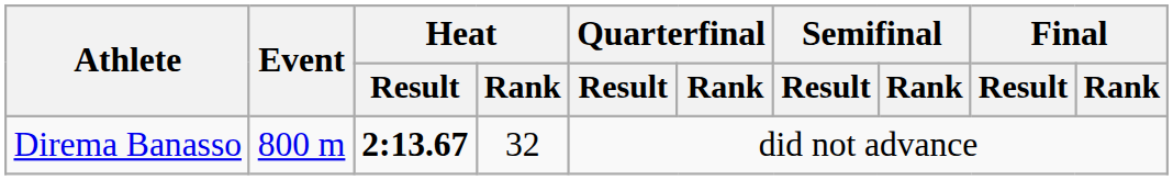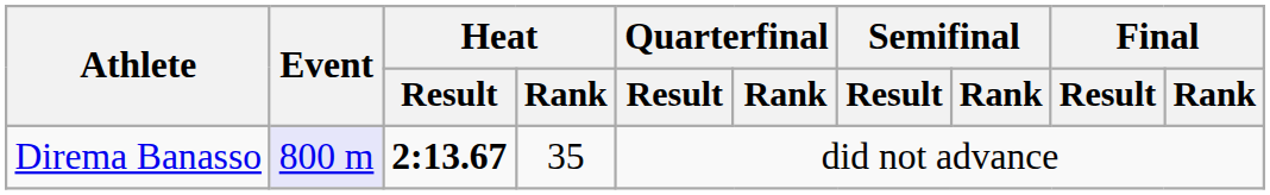Direma Banasso | Event: no background -> lavender background
Direma Banasso | Heat / Rank: 32 -> 35
